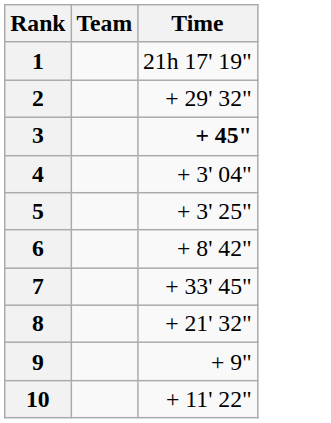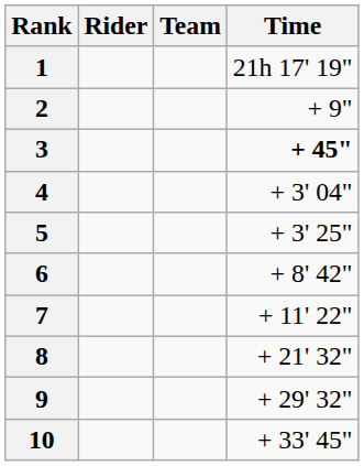+ column: Rider
2 | Time: + 29' 32" -> + 9"
7 | Time: + 33' 45" -> + 11' 22"
9 | Time: + 9" -> + 29' 32"
10 | Time: + 11' 22" -> + 33' 45"
